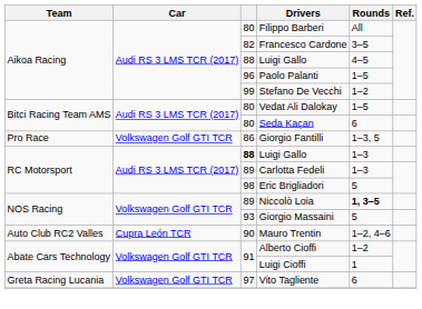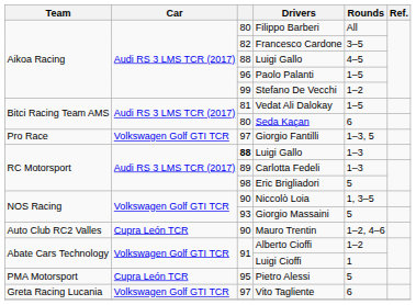Vedat Ali Dalokay | column 3: 80 -> 81
Giorgio Fantilli | column 3: 86 -> 97
Niccolò Loia | column 3: 89 -> 90
Niccolò Loia | Rounds: bold -> normal
+ row: PMA Motorsport | Cupra León TCR | 95 | Pietro Alessi | 5
